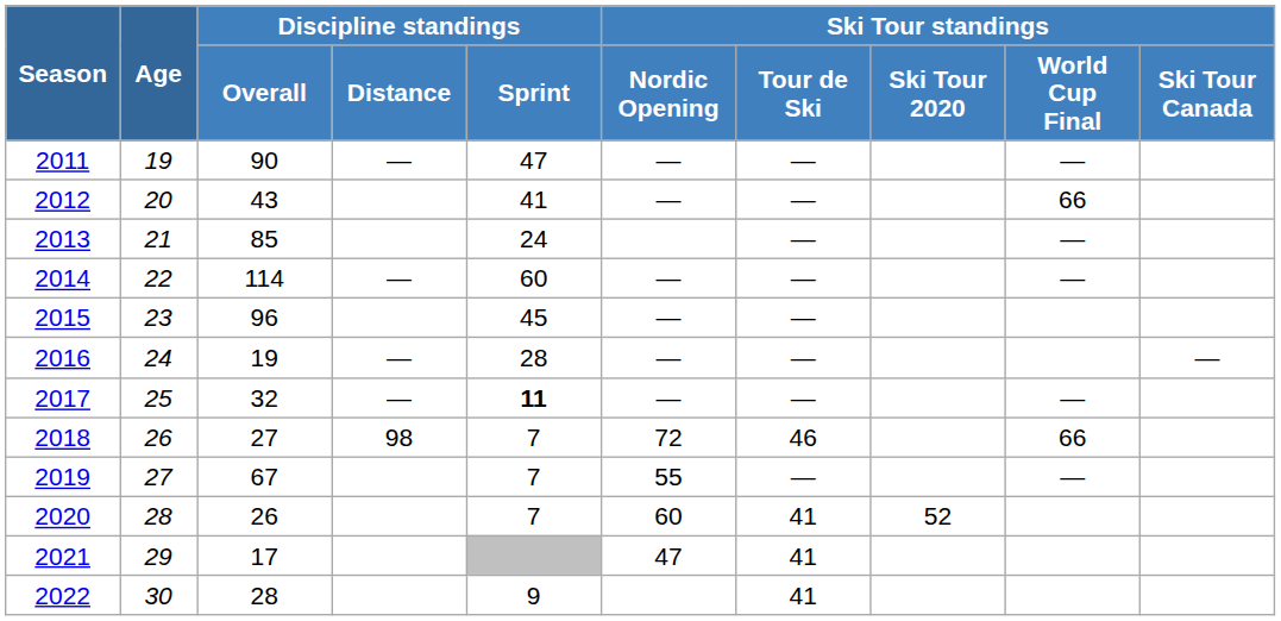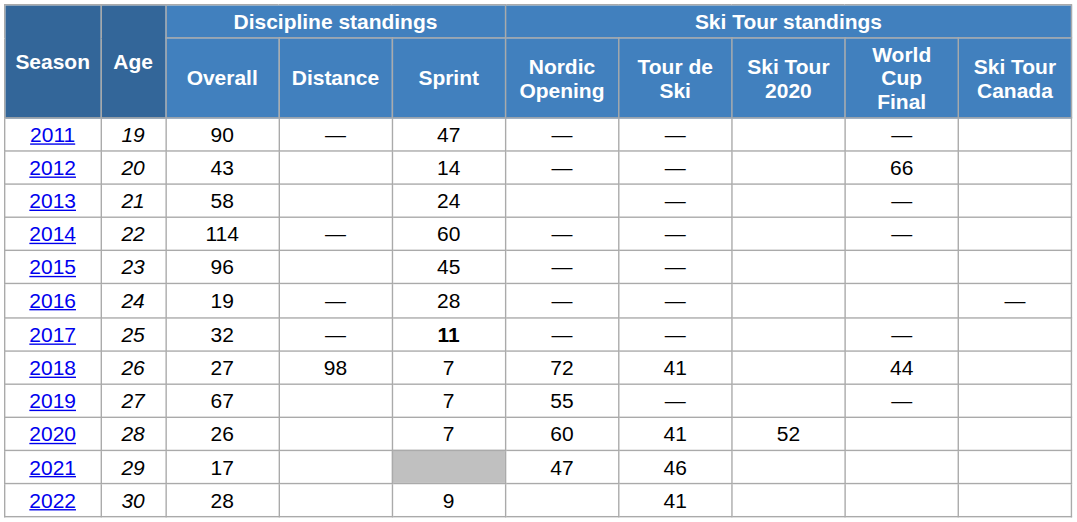2012 | Discipline standings / Sprint: 41 -> 14
2013 | Discipline standings / Overall: 85 -> 58
2018 | Ski Tour standings / Tour de Ski: 46 -> 41
2018 | Ski Tour standings / World Cup Final: 66 -> 44
2021 | Ski Tour standings / Tour de Ski: 41 -> 46
